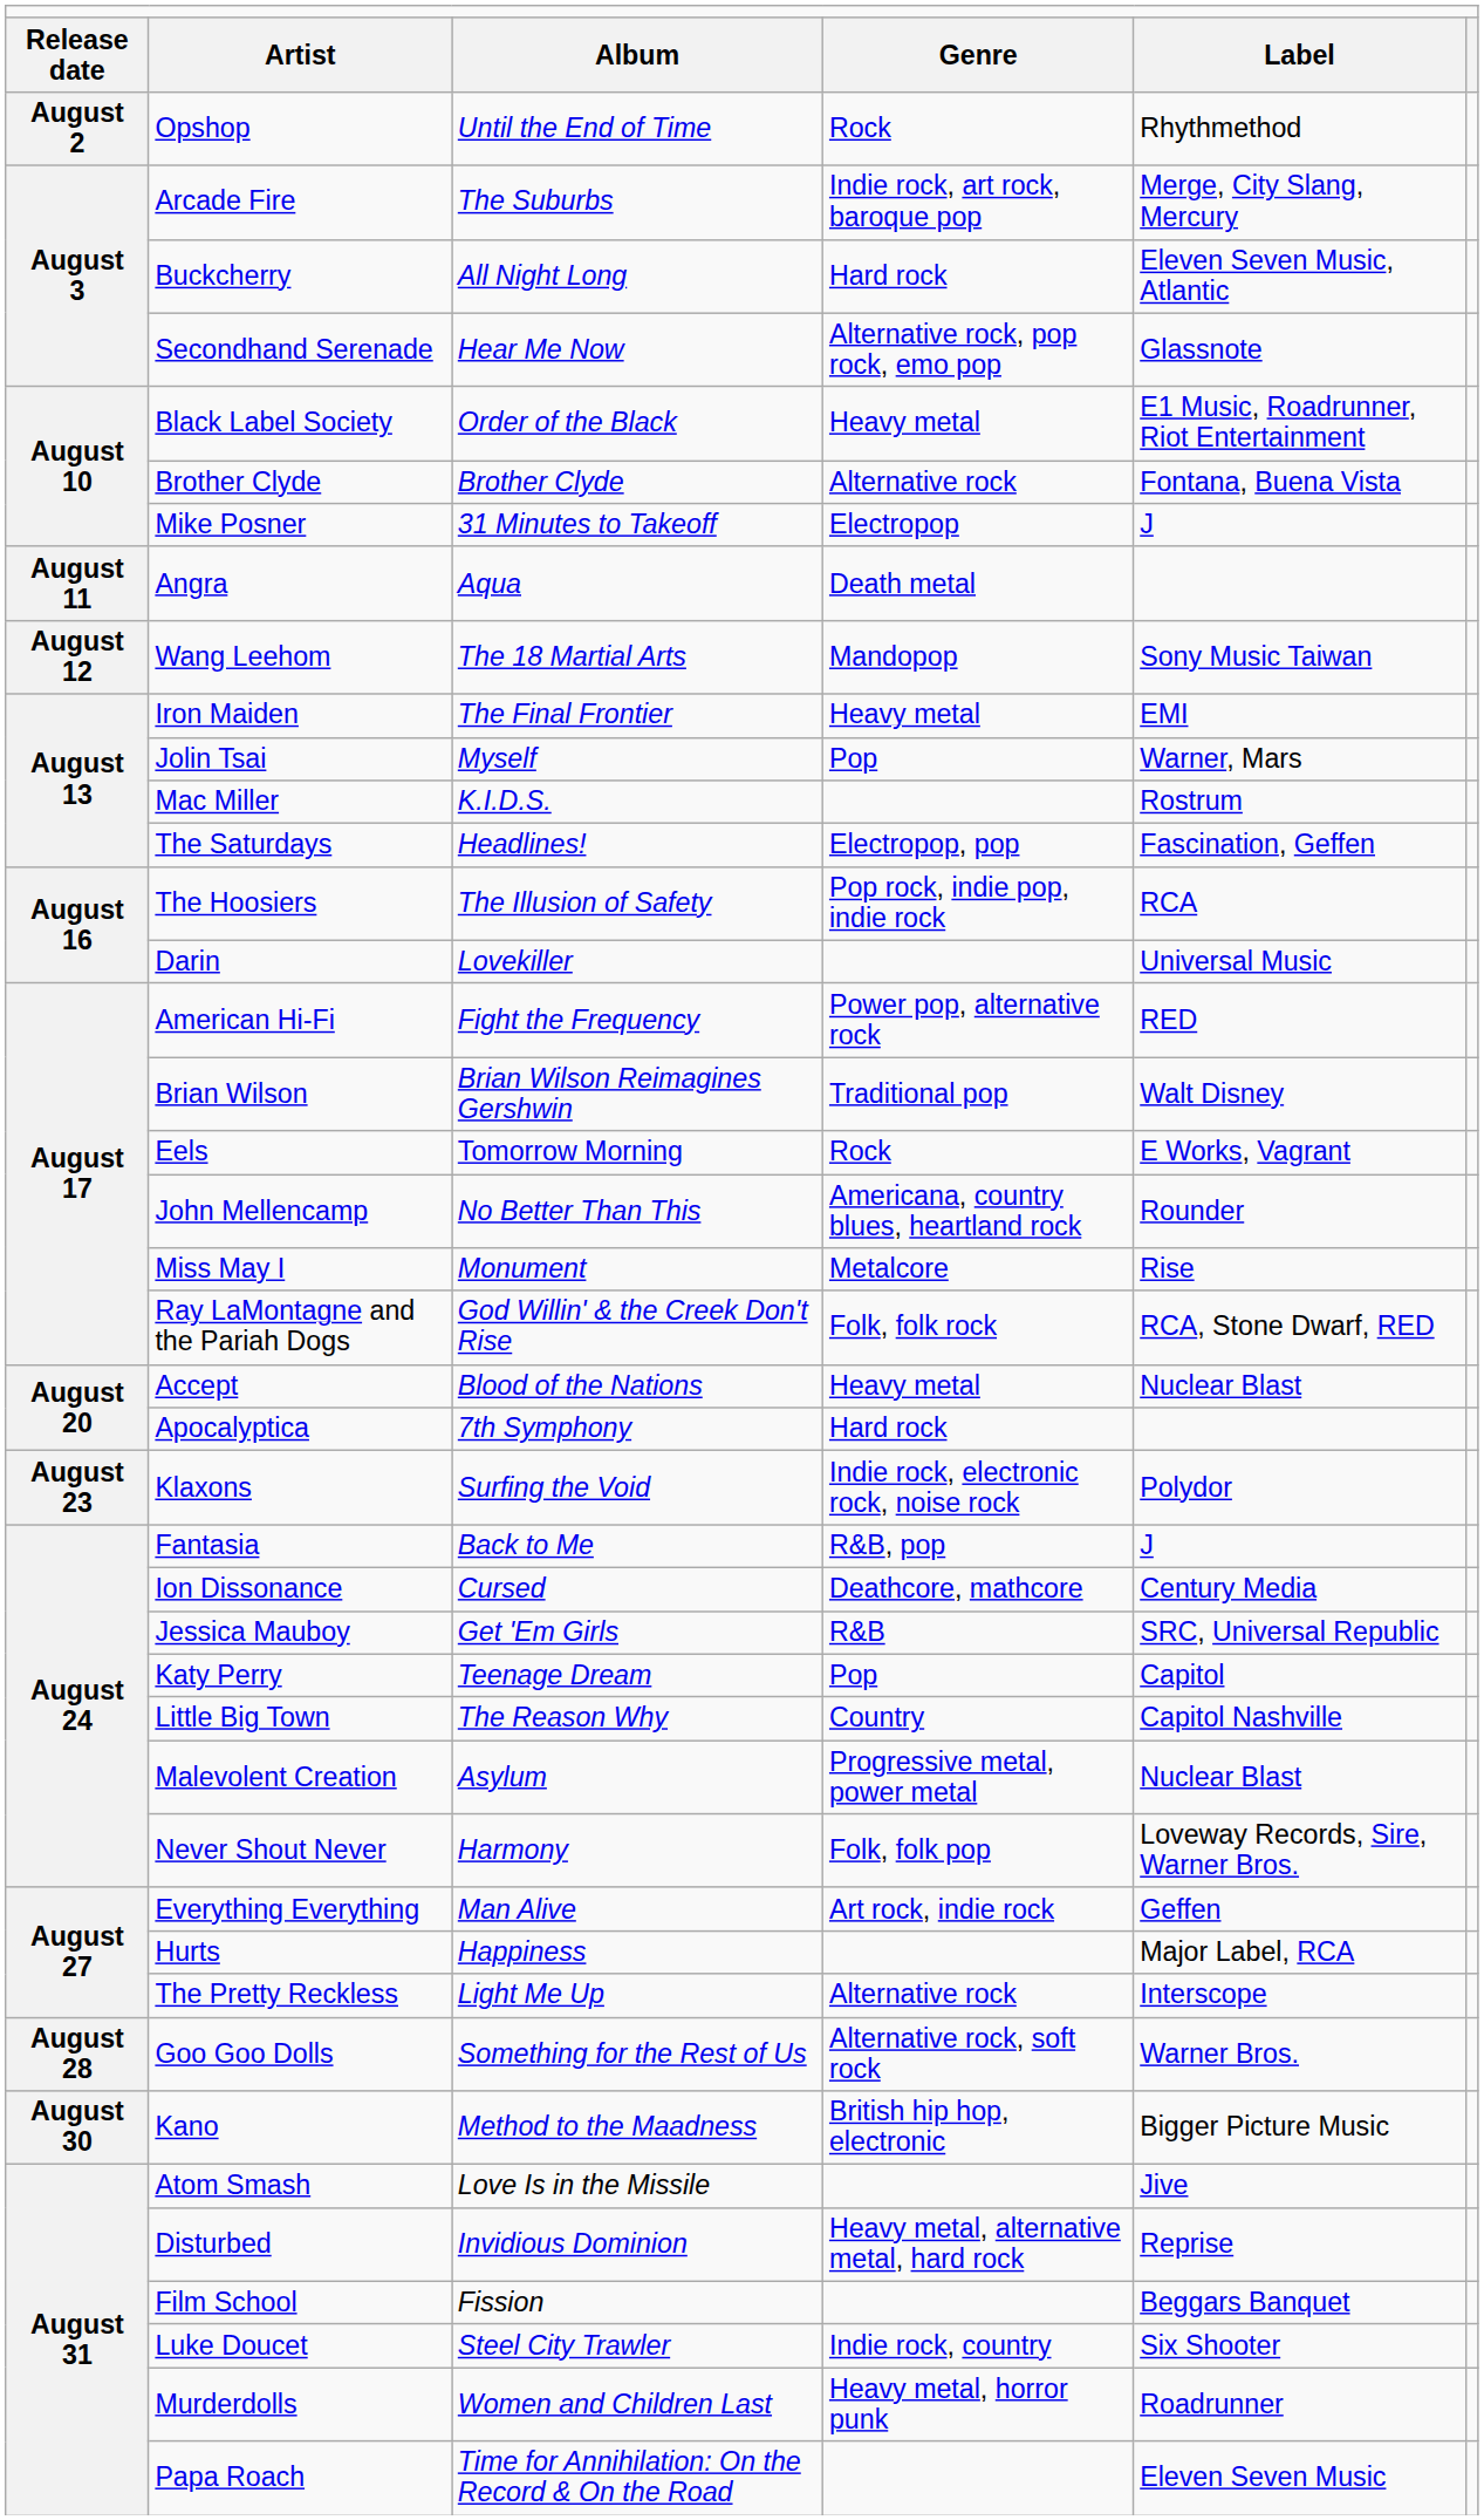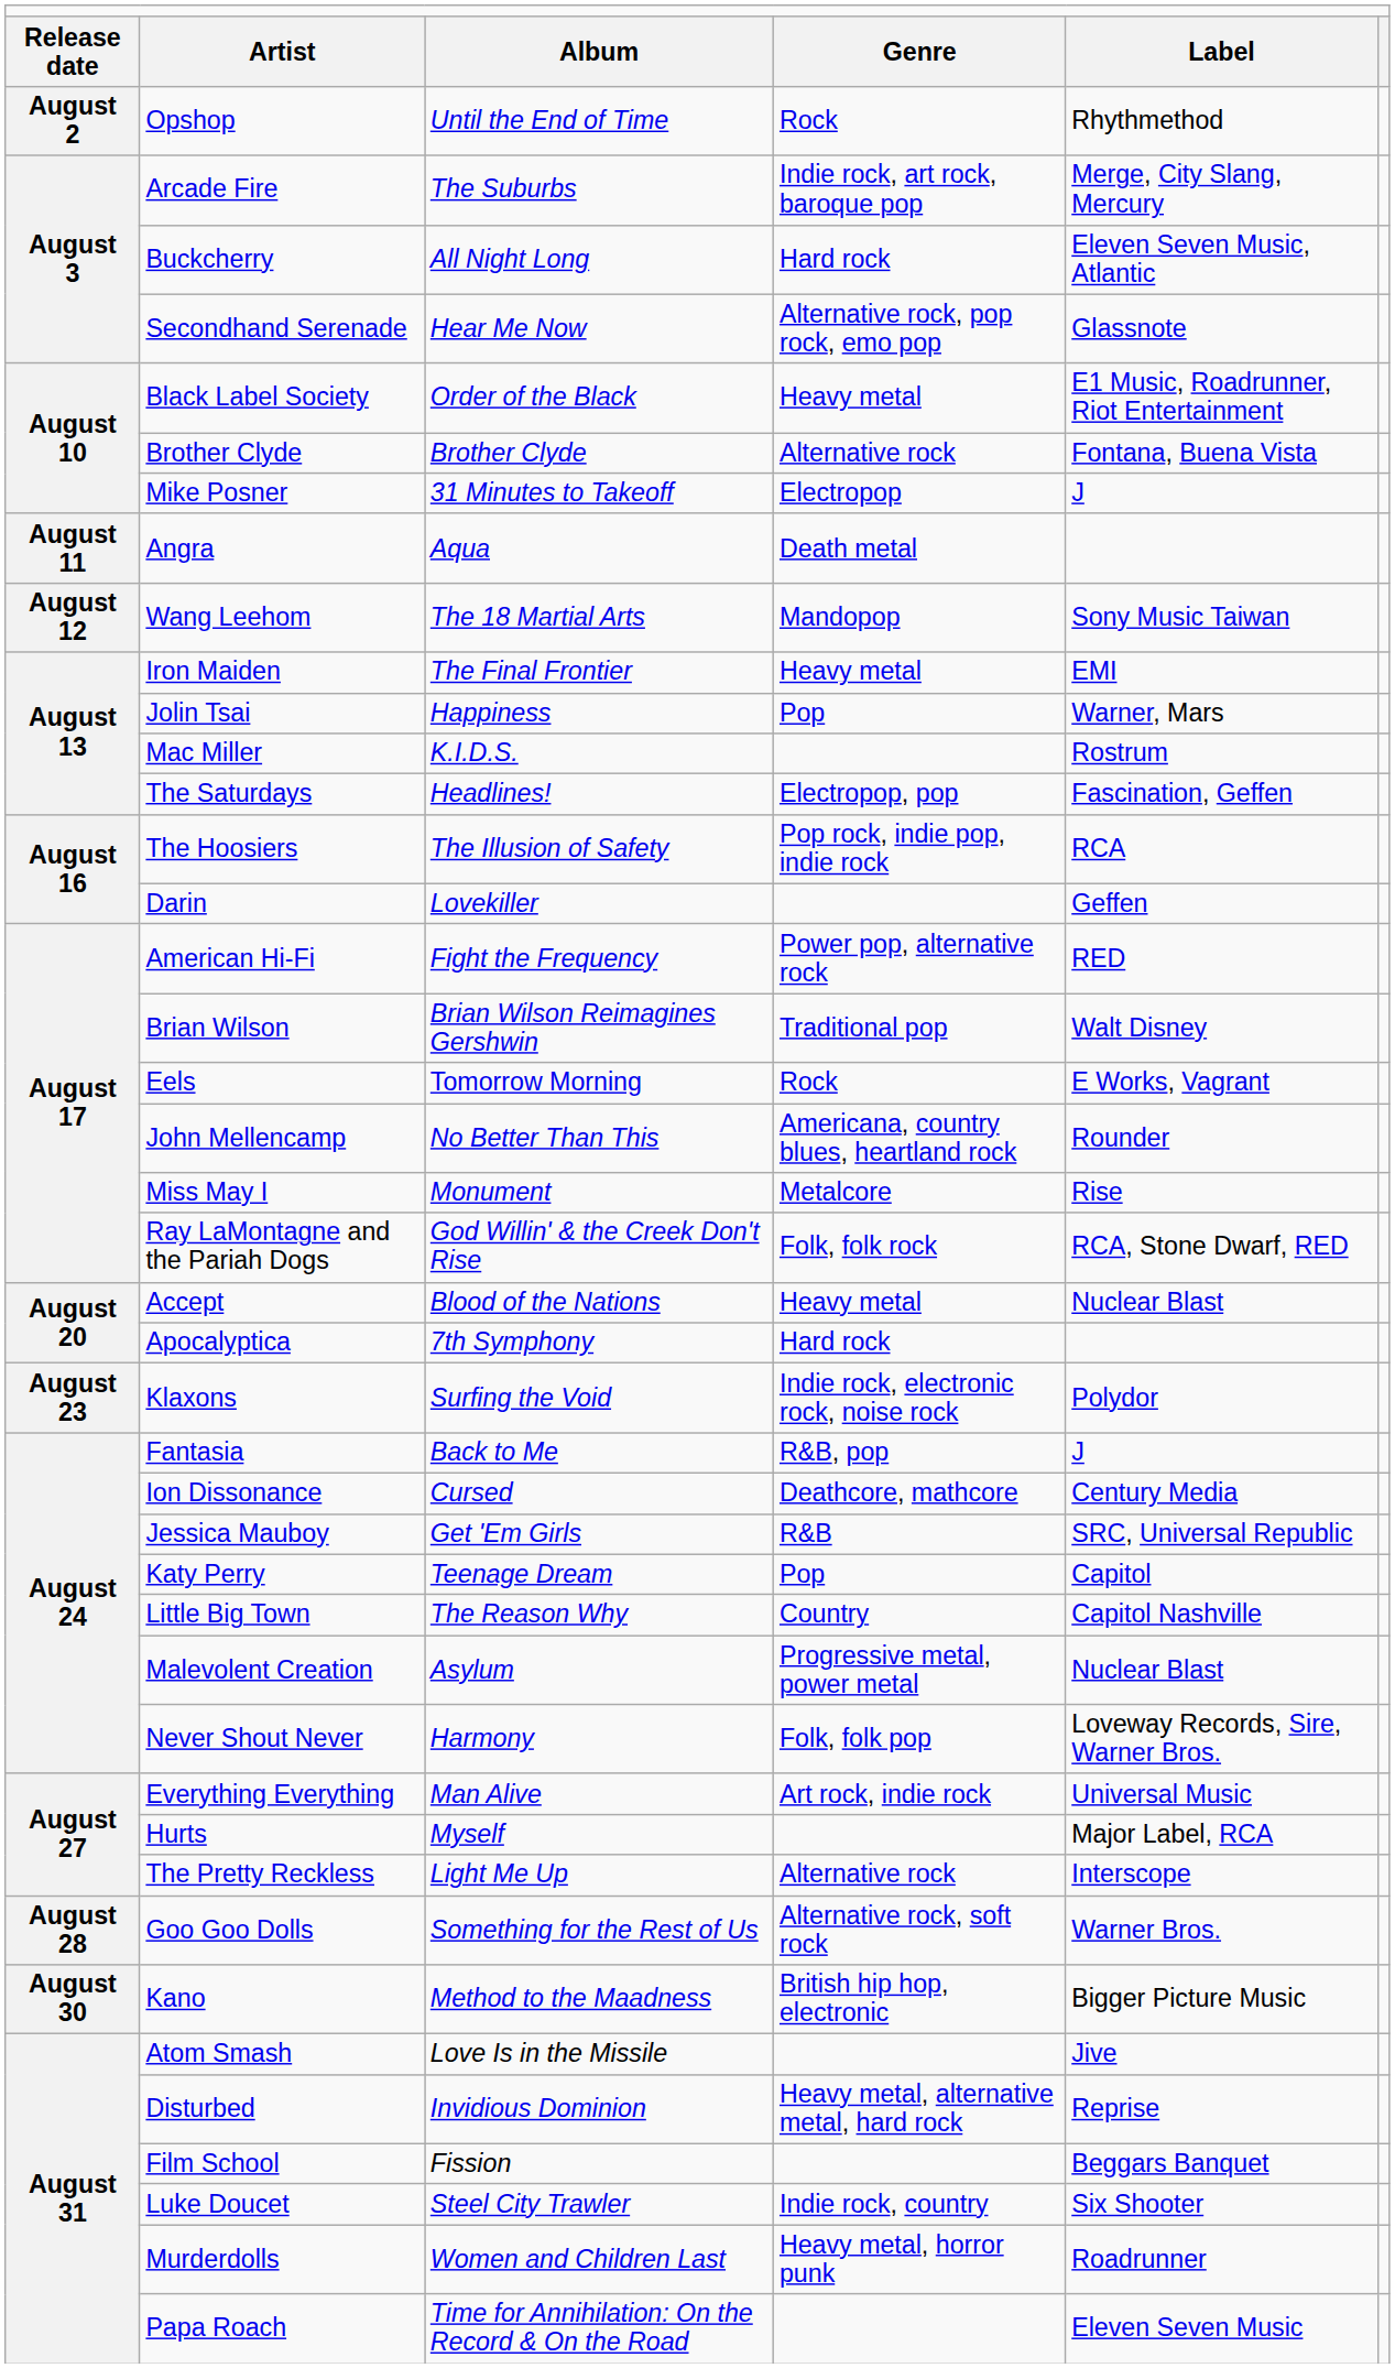Jolin Tsai | column 3: Myself -> Happiness
Darin | column 5: Universal Music -> Geffen
Everything Everything | column 5: Geffen -> Universal Music
Hurts | column 3: Happiness -> Myself
